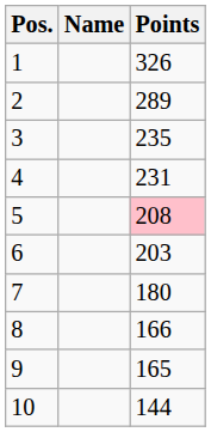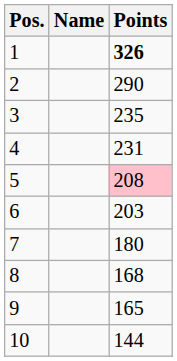1 | Points: normal -> bold
2 | Points: 289 -> 290
8 | Points: 166 -> 168
